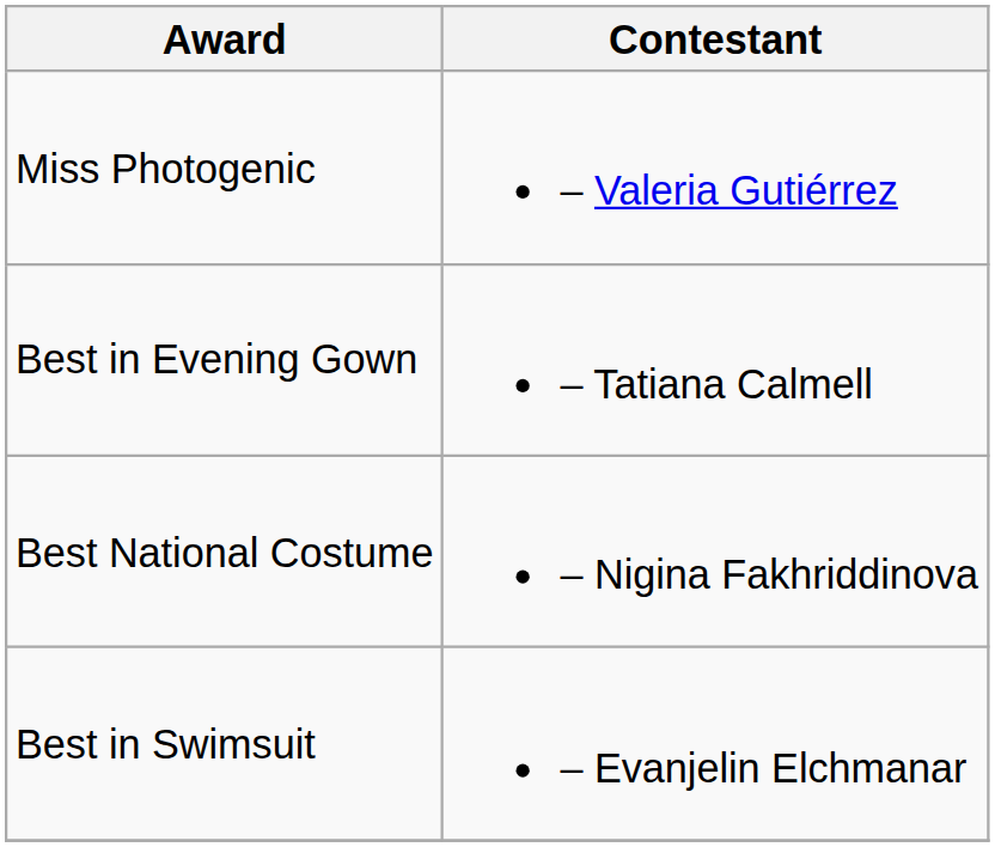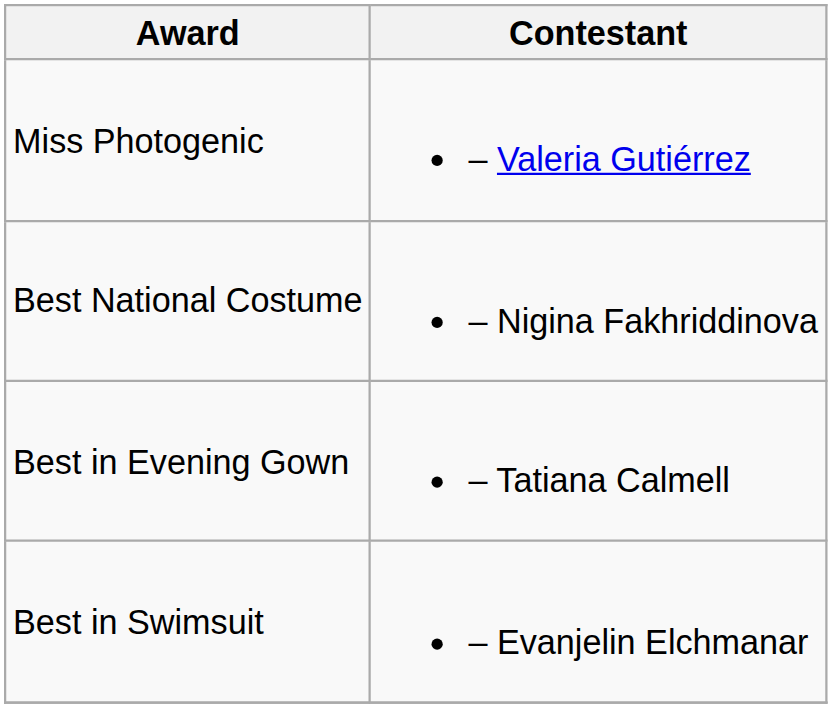rows swapped: Best National Costume <-> Best in Evening Gown
